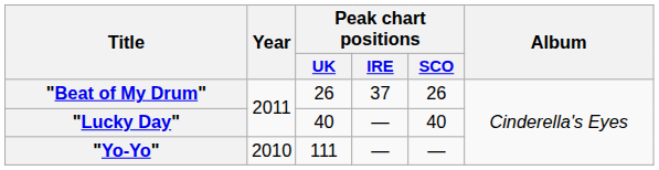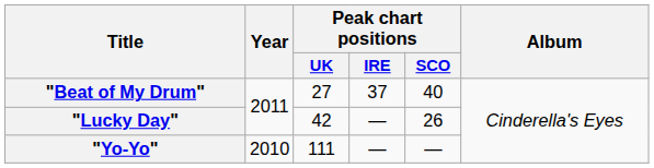"Beat of My Drum" | Peak chart positions / UK: 26 -> 27
"Beat of My Drum" | Peak chart positions / SCO: 26 -> 40
"Lucky Day" | Peak chart positions / UK: 40 -> 42
"Lucky Day" | Peak chart positions / SCO: 40 -> 26
